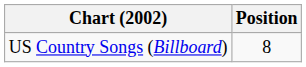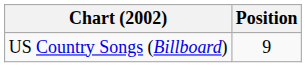US Country Songs (Billboard) | Position: 8 -> 9
